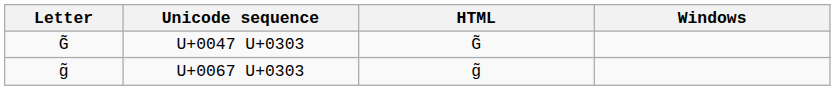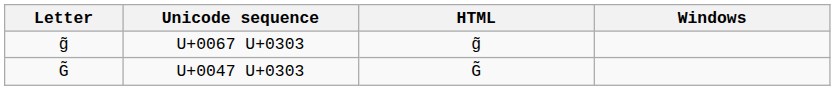rows swapped: U+0047 U+0303 <-> U+0067 U+0303
